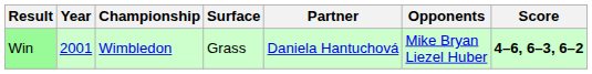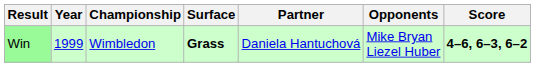Win | Year: 2001 -> 1999
Win | Surface: normal -> bold
